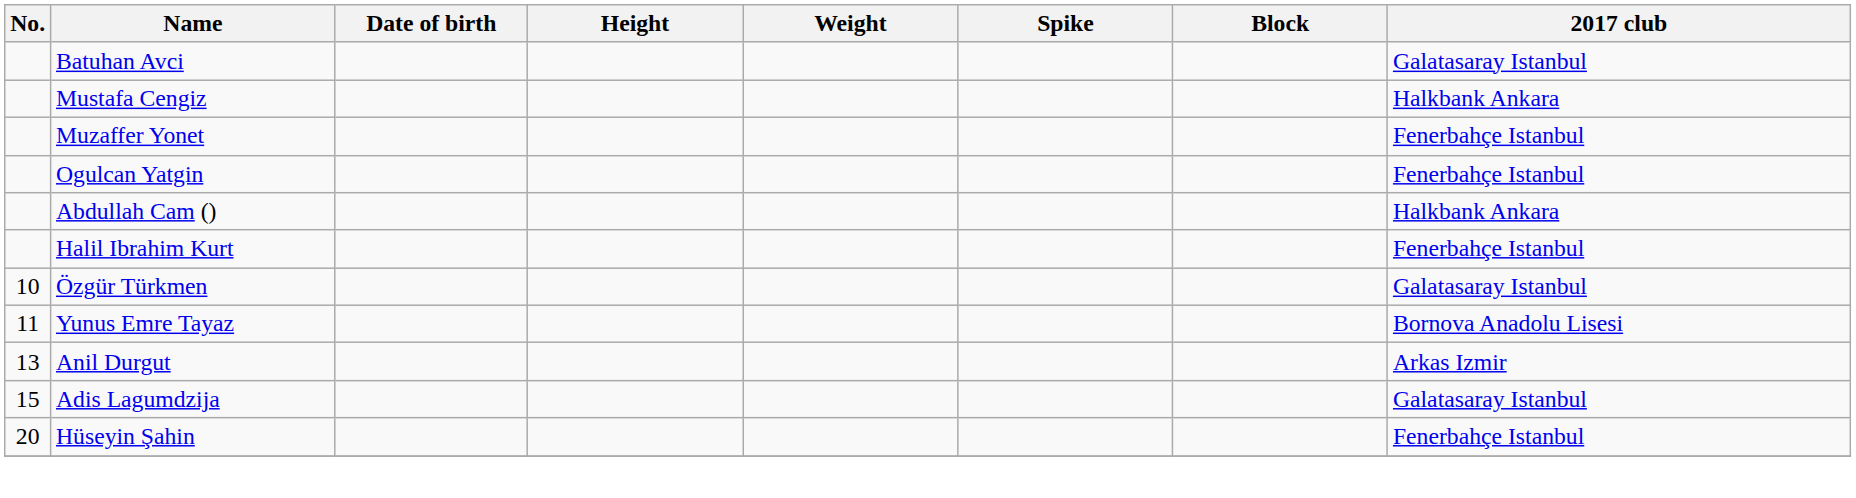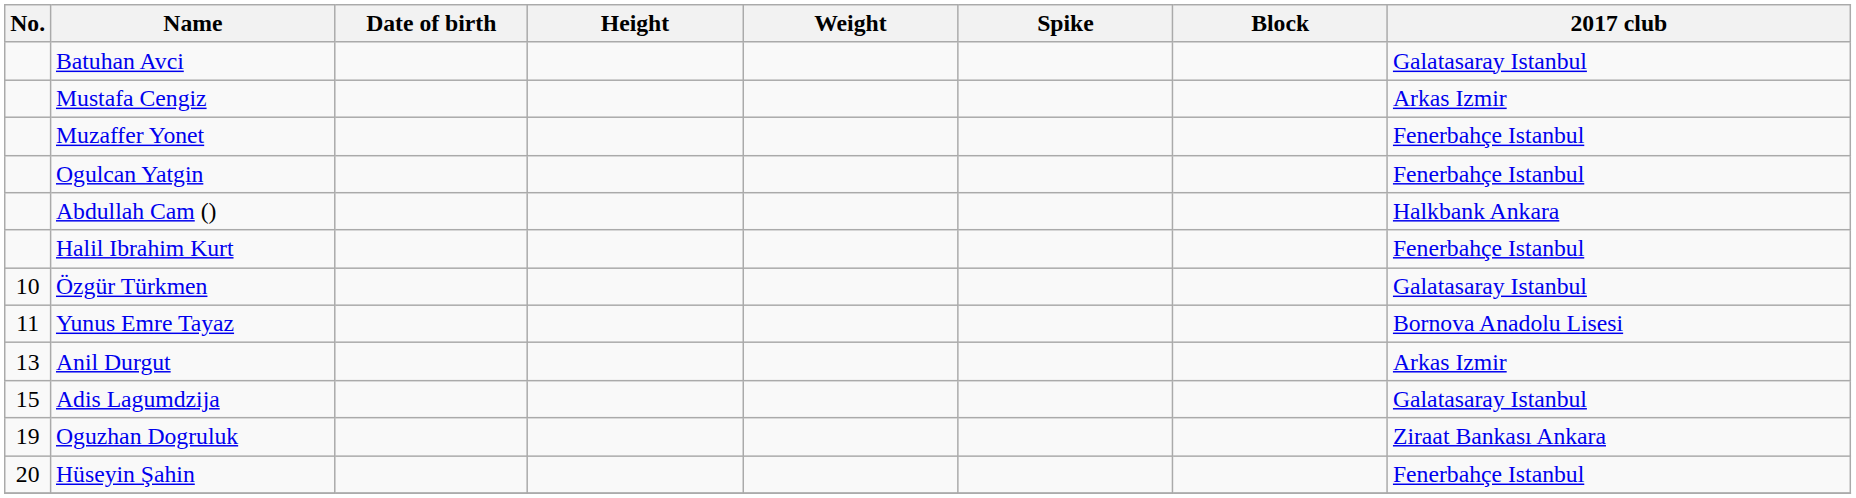Mustafa Cengiz | 2017 club: Halkbank Ankara -> Arkas Izmir
+ row: 19 | Oguzhan Dogruluk | Ziraat Bankası Ankara
